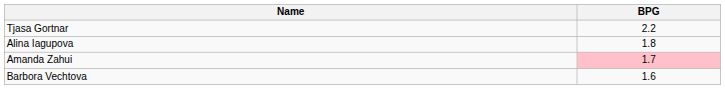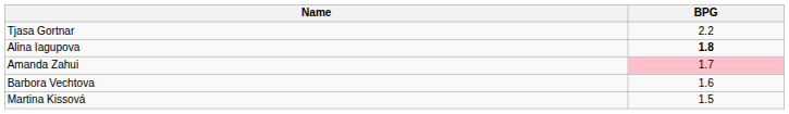Alina Iagupova | BPG: normal -> bold
+ row: Martina Kissová | 1.5
